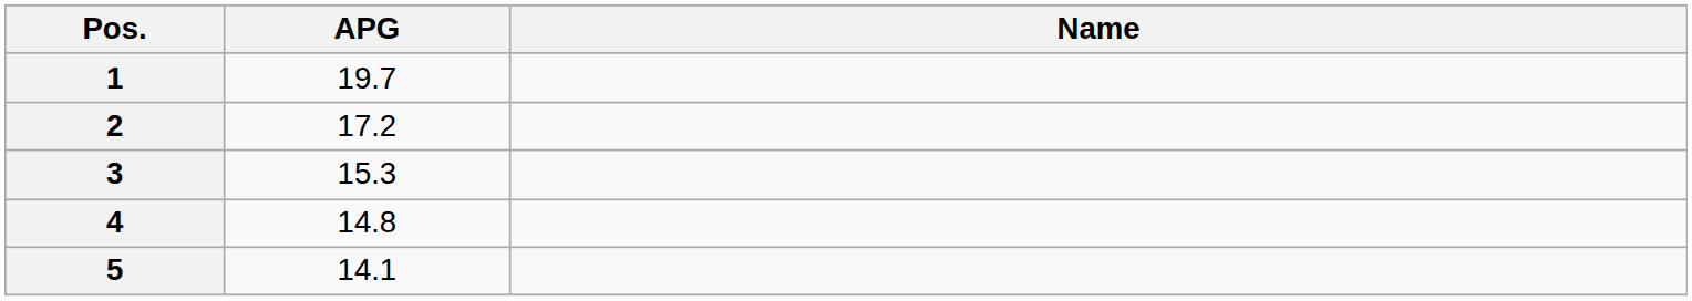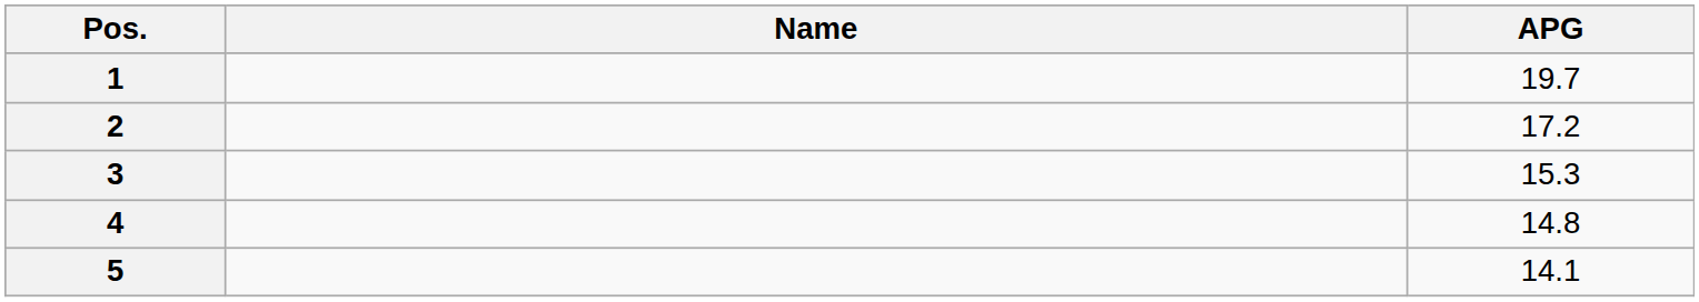columns swapped: Name <-> APG
